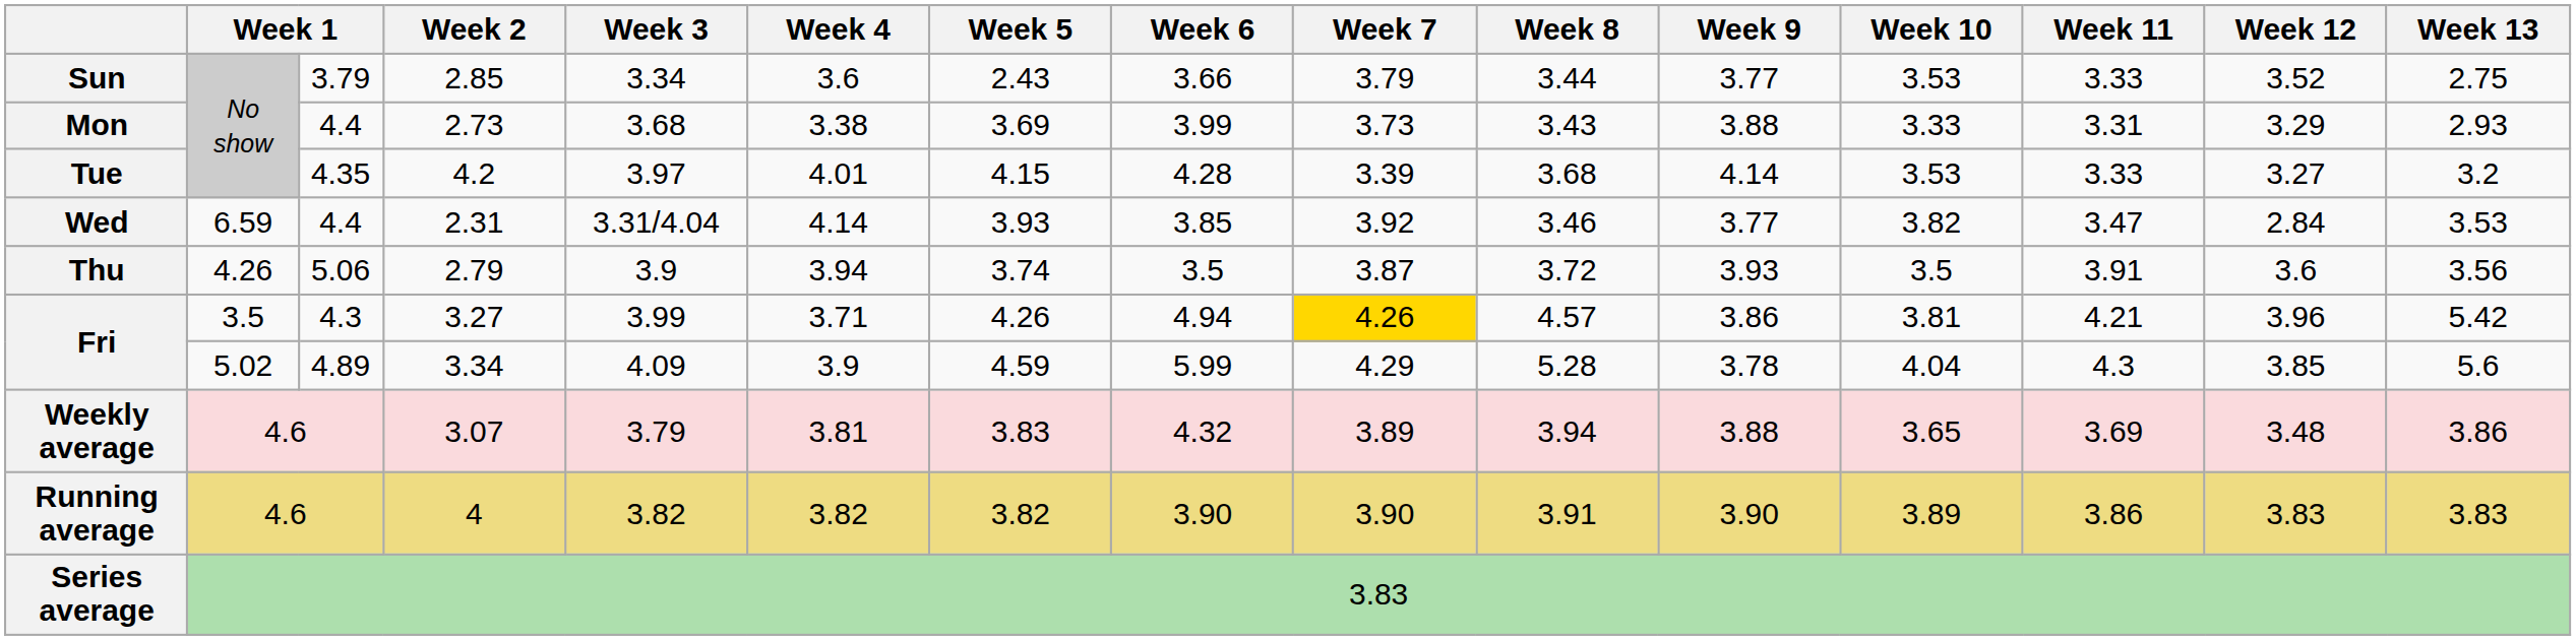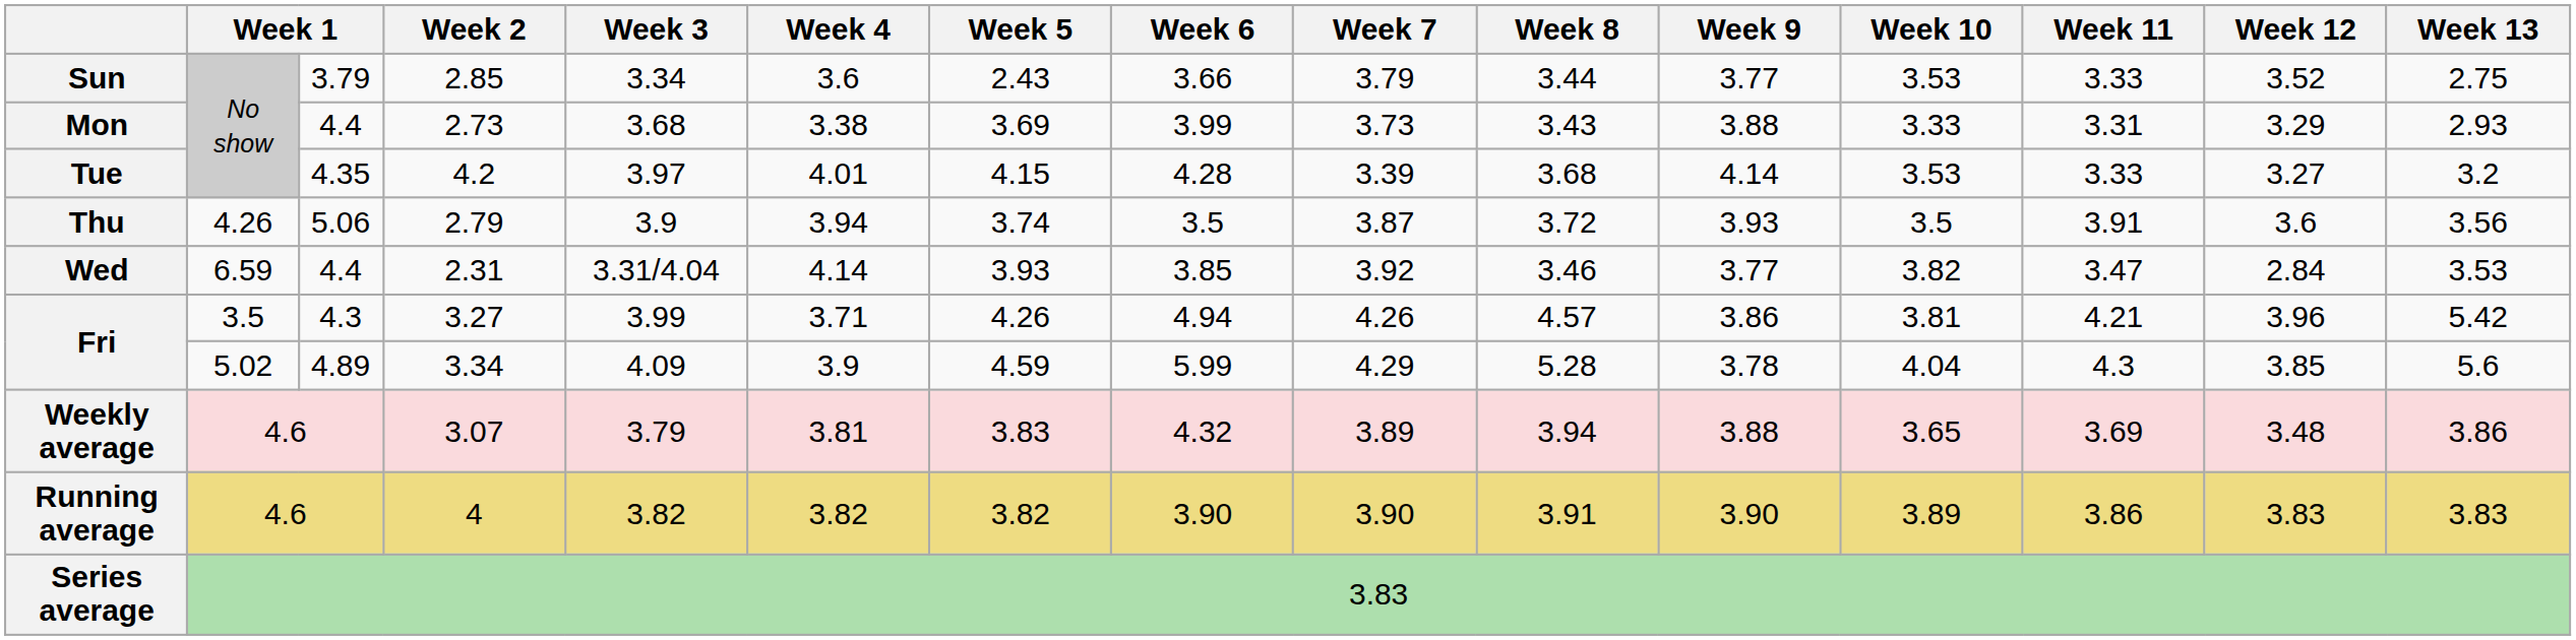rows swapped: Wed <-> Thu
Fri / 3.27 | Week 7: gold background -> no background
